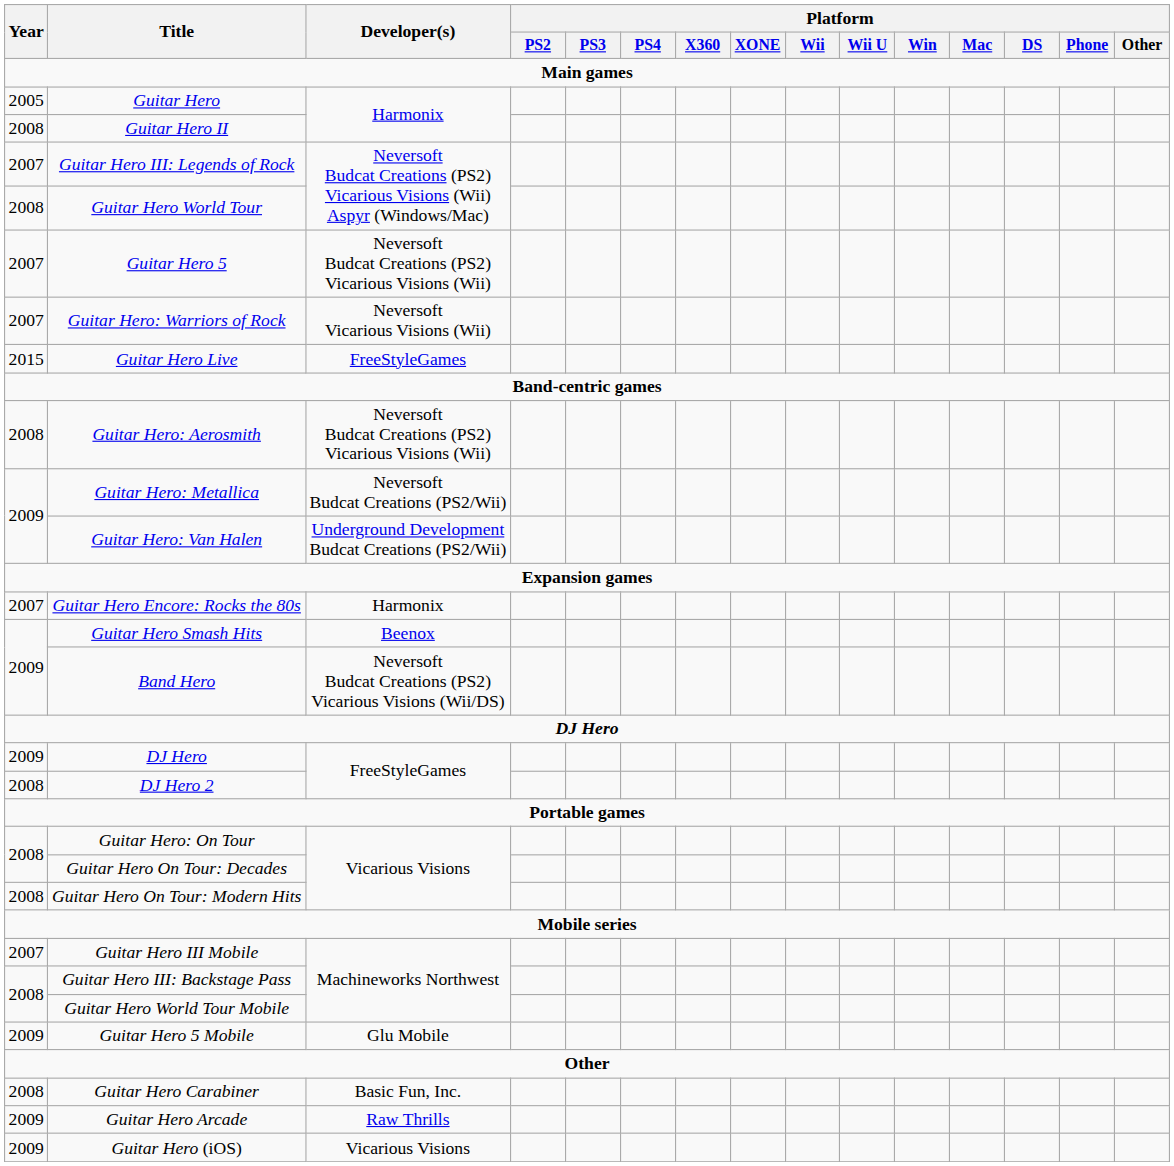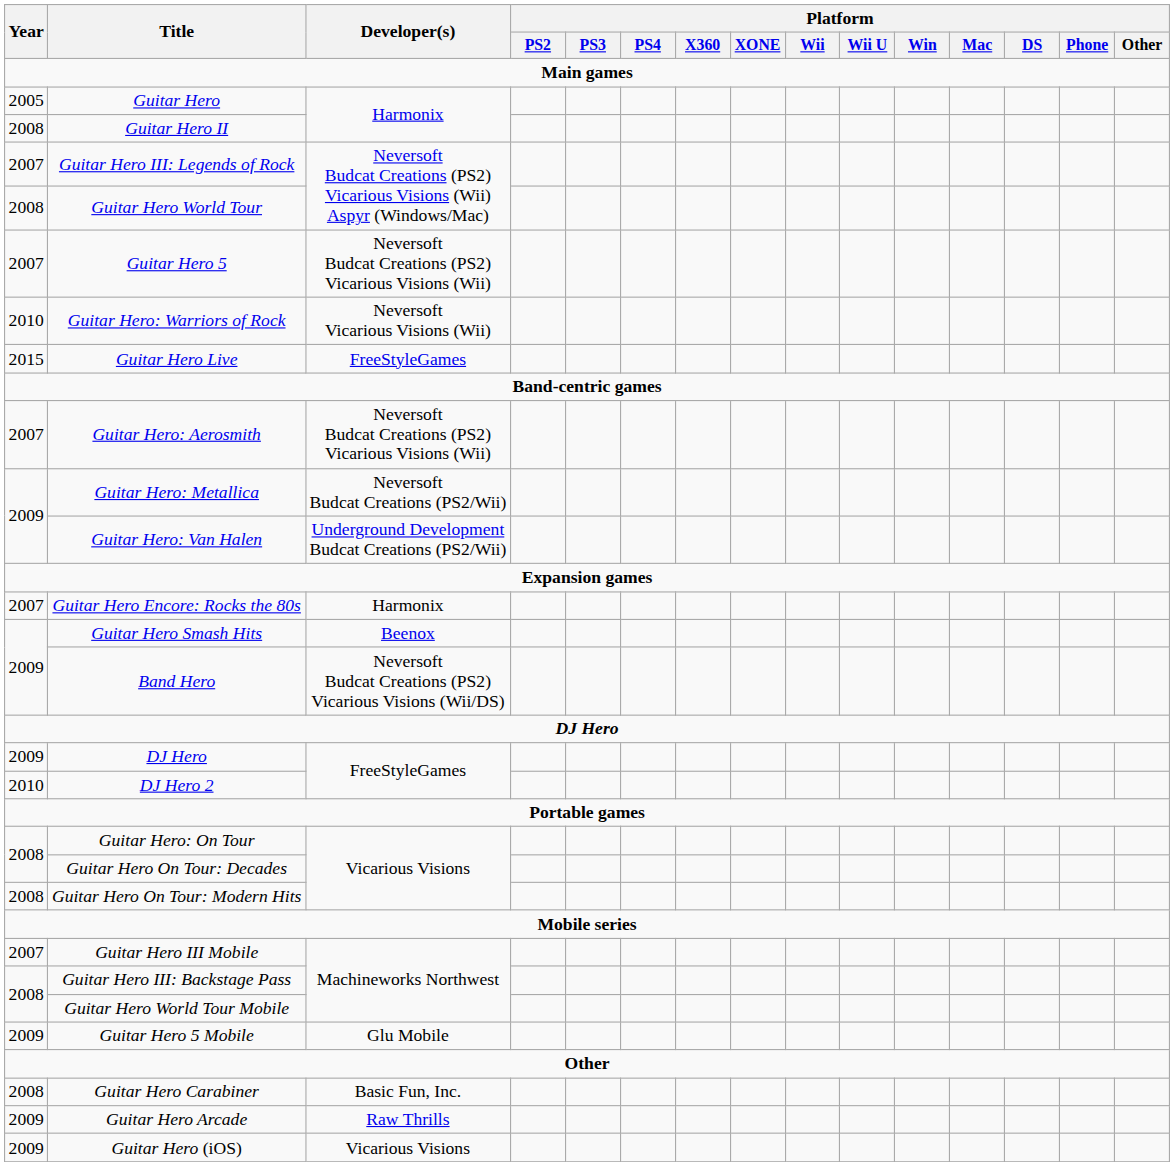Guitar Hero: Warriors of Rock | Year: 2007 -> 2010
Guitar Hero: Aerosmith | Year: 2008 -> 2007
DJ Hero 2 | Year: 2008 -> 2010
